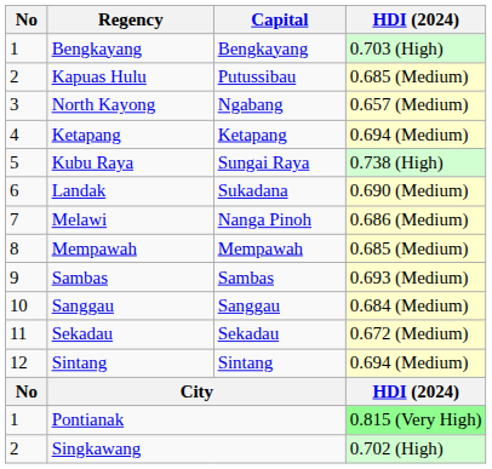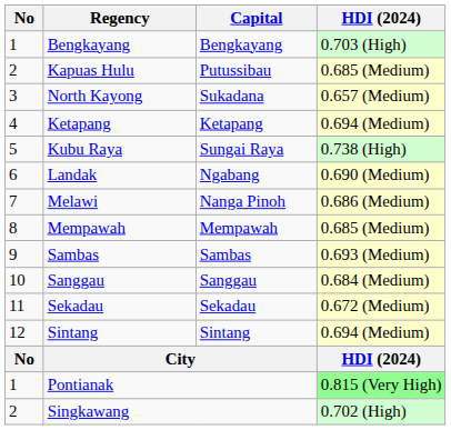North Kayong | Capital: Ngabang -> Sukadana
Landak | Capital: Sukadana -> Ngabang
